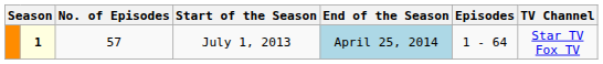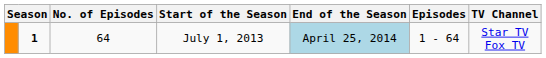July 1, 2013 | column 2: lightyellow background -> no background
July 1, 2013 | No. of Episodes: 57 -> 64
